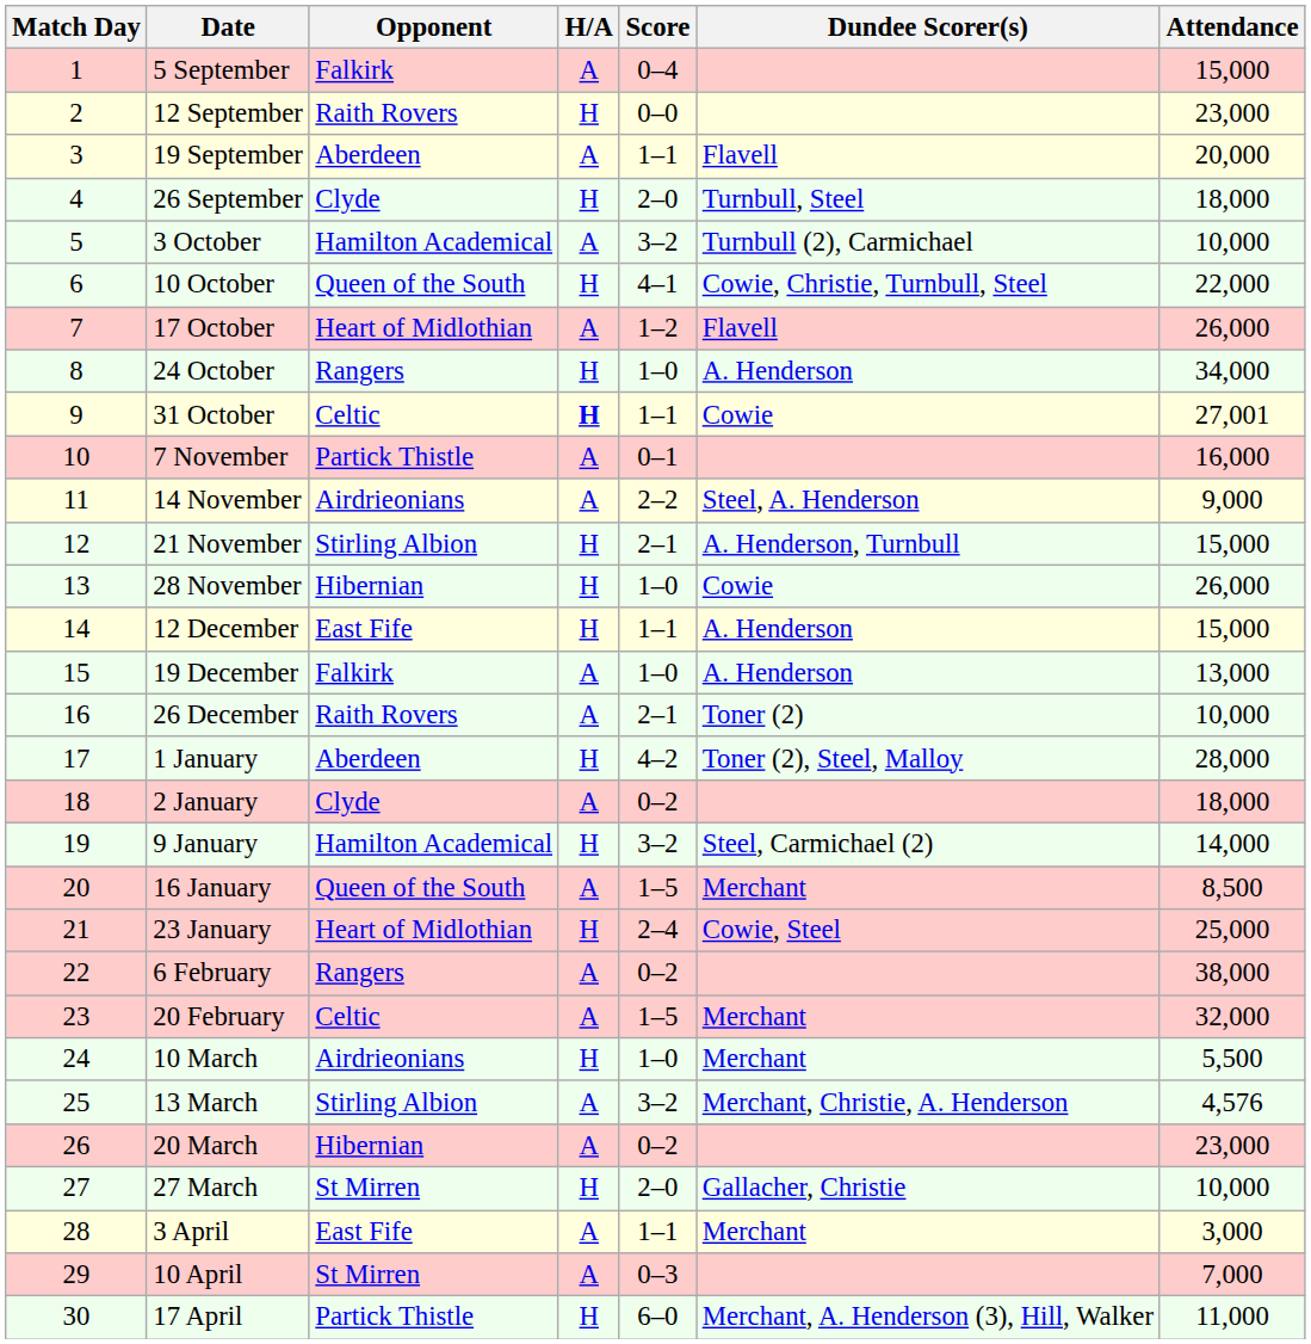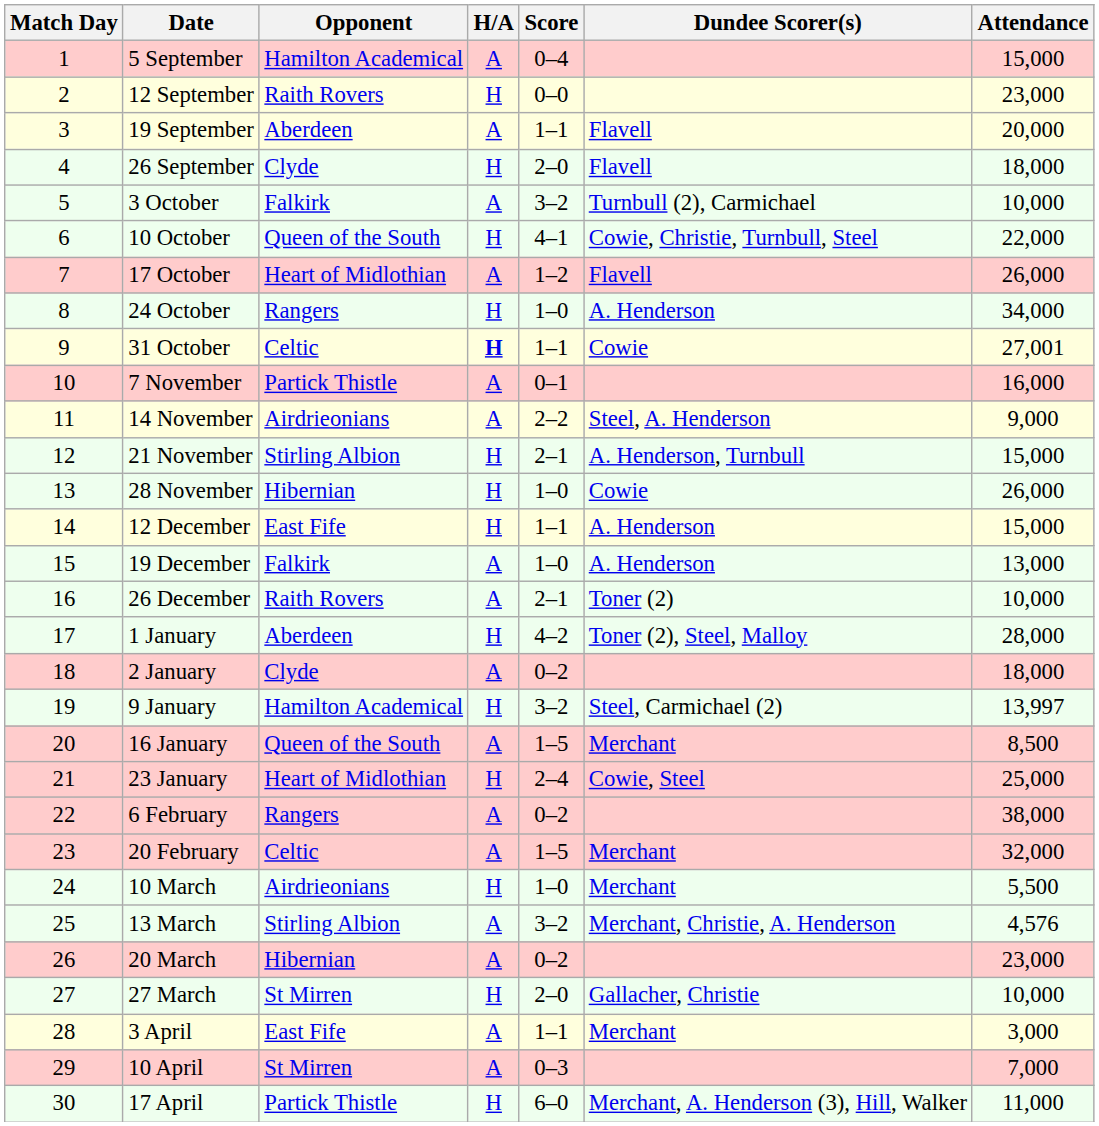5 September | Opponent: Falkirk -> Hamilton Academical
26 September | Dundee Scorer(s): Turnbull, Steel -> Flavell
3 October | Opponent: Hamilton Academical -> Falkirk
9 January | Attendance: 14,000 -> 13,997
